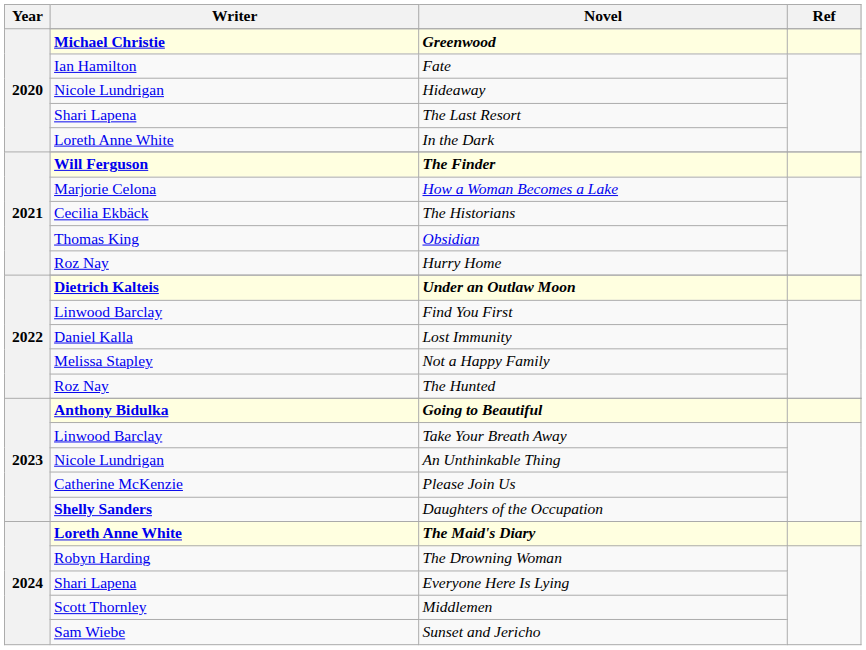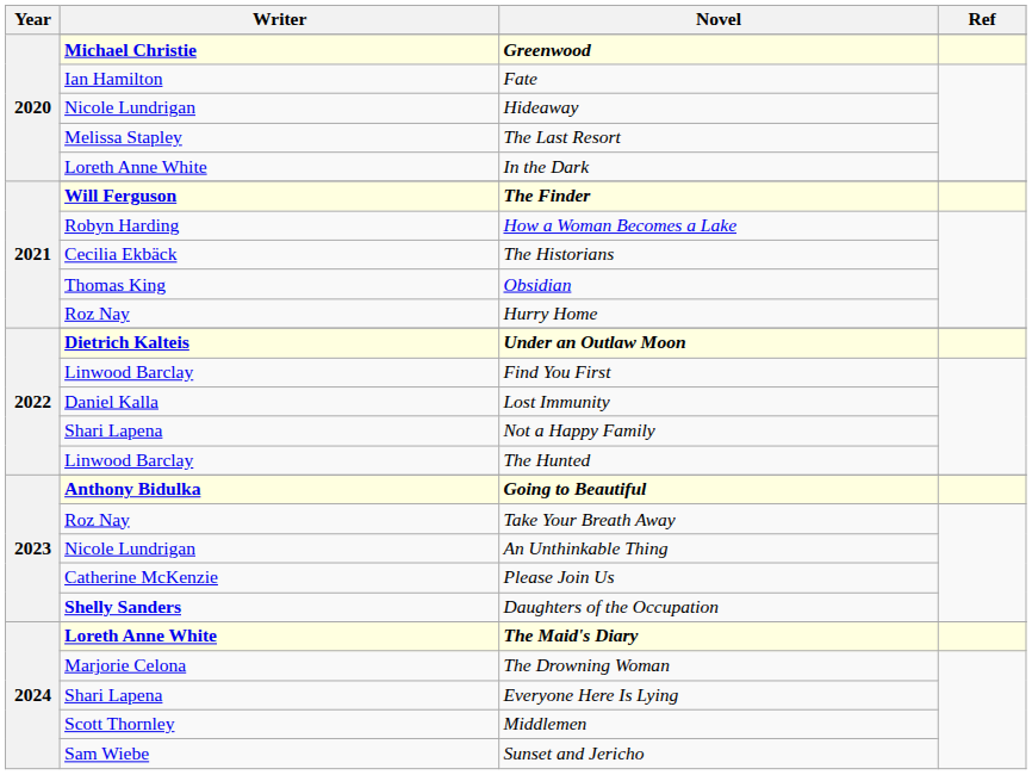The Last Resort | Writer: Shari Lapena -> Melissa Stapley
How a Woman Becomes a Lake | Writer: Marjorie Celona -> Robyn Harding
Not a Happy Family | Writer: Melissa Stapley -> Shari Lapena
The Hunted | Writer: Roz Nay -> Linwood Barclay
Take Your Breath Away | Writer: Linwood Barclay -> Roz Nay
The Drowning Woman | Writer: Robyn Harding -> Marjorie Celona
